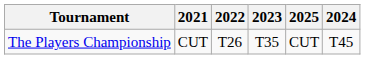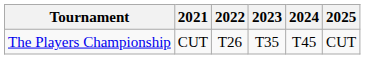columns swapped: 2024 <-> 2025
